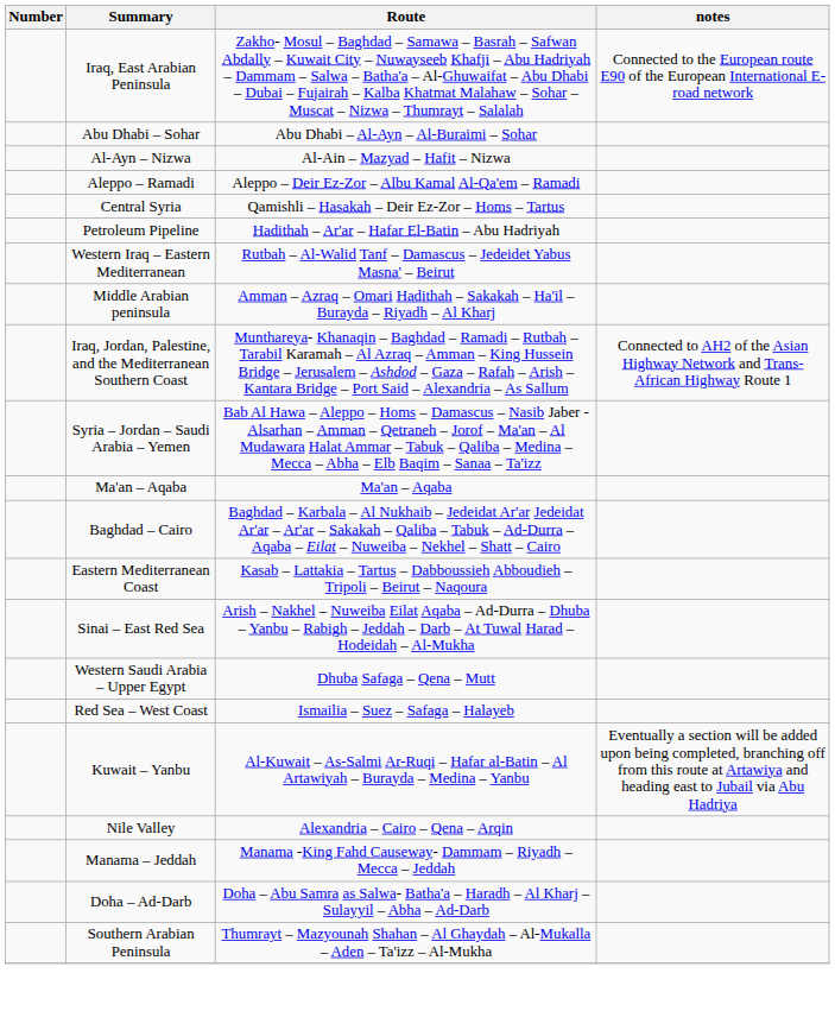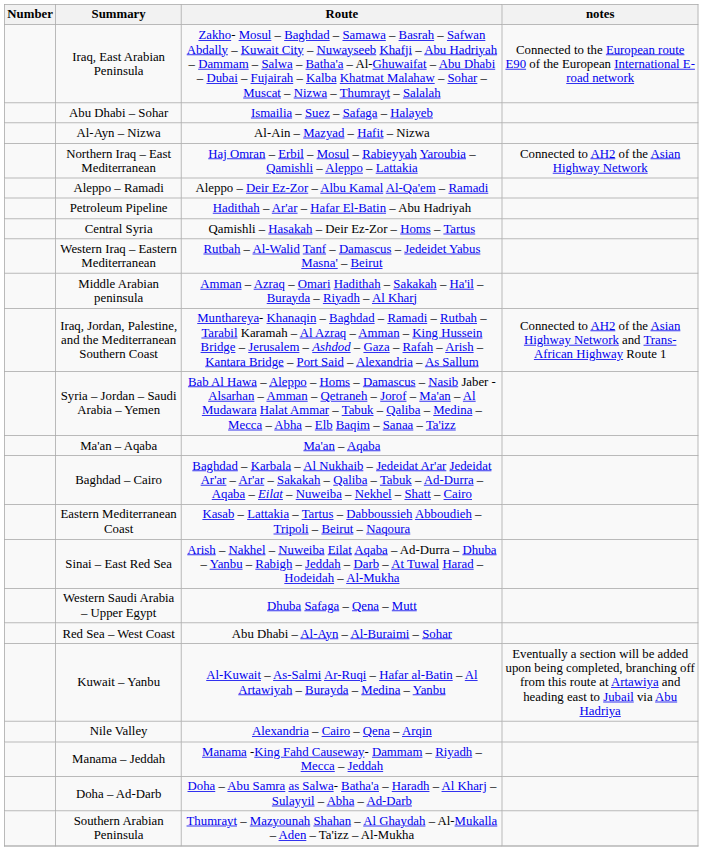Abu Dhabi – Sohar | Route: Abu Dhabi – Al-Ayn – Al-Buraimi – Sohar -> Ismailia – Suez – Safaga – Halayeb
+ row: Northern Iraq – East Mediterranean | Haj Omran – Erbil – Mosul – Rabieyyah Yaroubia – Qamishli – Aleppo – Lattakia | Connected to AH2 of the Asian Highway Network
rows swapped: Central Syria <-> Petroleum Pipeline
Red Sea – West Coast | Route: Ismailia – Suez – Safaga – Halayeb -> Abu Dhabi – Al-Ayn – Al-Buraimi – Sohar
